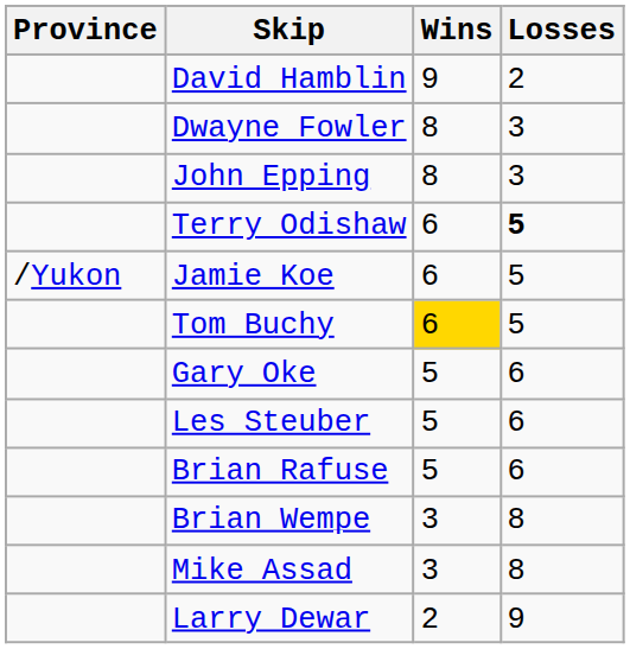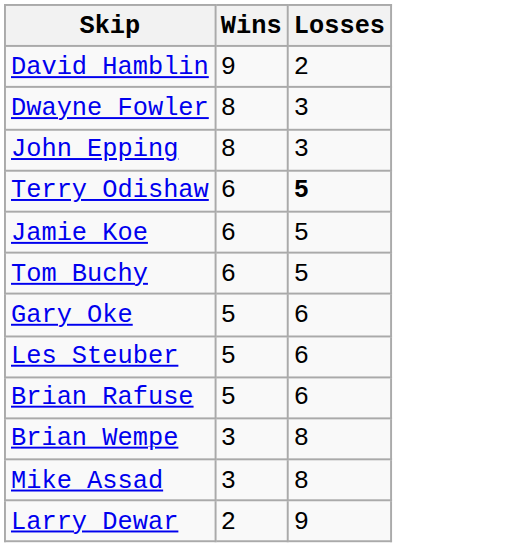- column: Province | /Yukon
Tom Buchy | Wins: gold background -> no background
